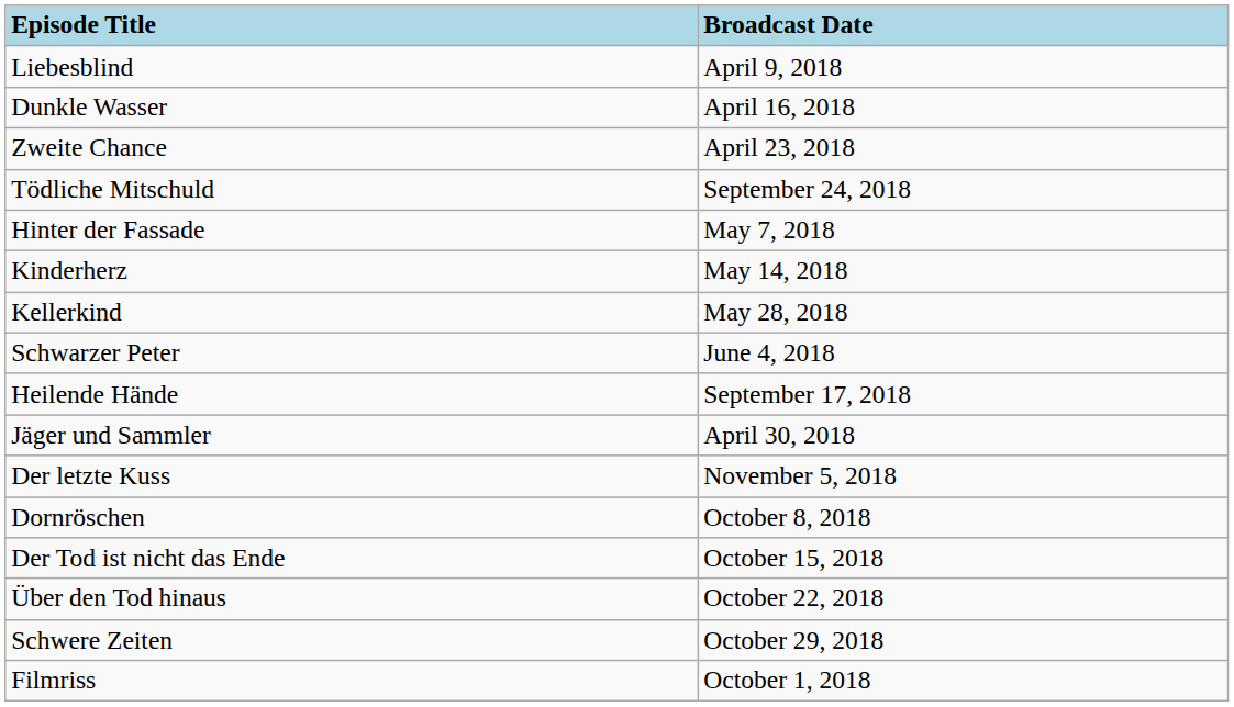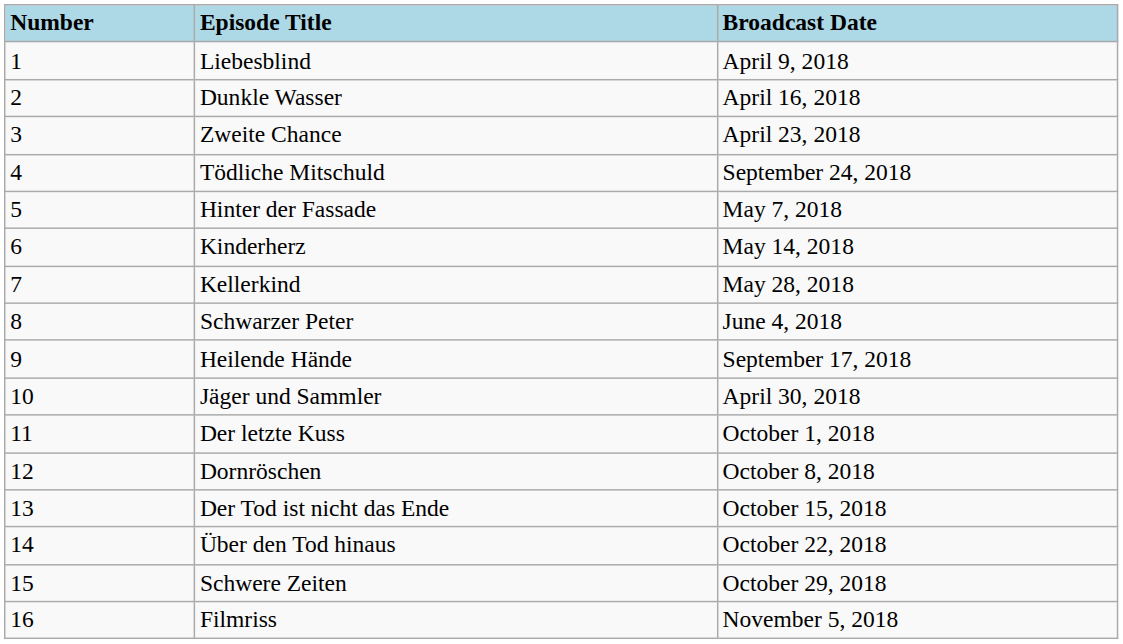+ column: Number | 1 | 2 | 3 | 4 | 5 | 6 | 7 | 8 | 9 | 10 | 11 | 12 | 13 | 14 | 15 | 16
Der letzte Kuss | Broadcast Date: November 5, 2018 -> October 1, 2018
Filmriss | Broadcast Date: October 1, 2018 -> November 5, 2018
